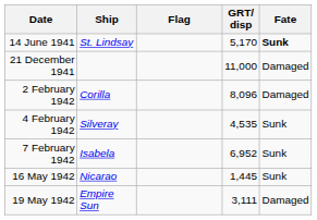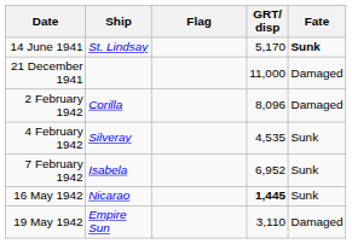16 May 1942 | GRT/ disp: normal -> bold
19 May 1942 | GRT/ disp: 3,111 -> 3,110
